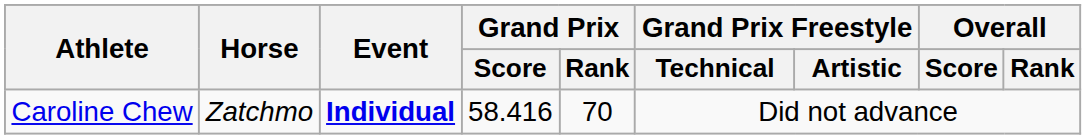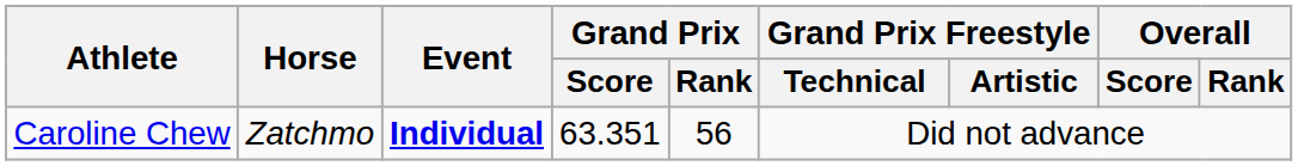Caroline Chew | Grand Prix / Score: 58.416 -> 63.351
Caroline Chew | Grand Prix / Rank: 70 -> 56
